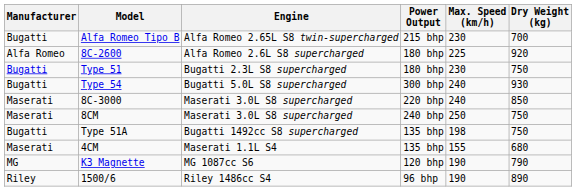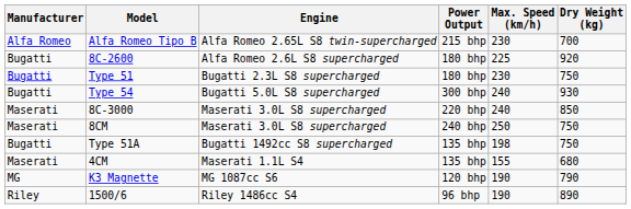Alfa Romeo Tipo B | Manufacturer: Bugatti -> Alfa Romeo
8C-2600 | Manufacturer: Alfa Romeo -> Bugatti
